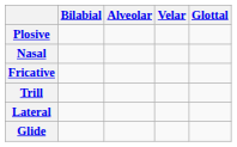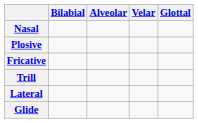rows swapped: Plosive <-> Nasal
